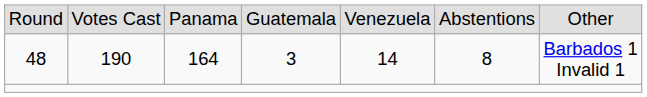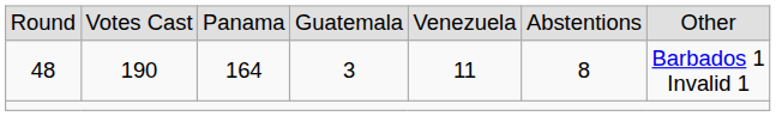48 | column 5: 14 -> 11
